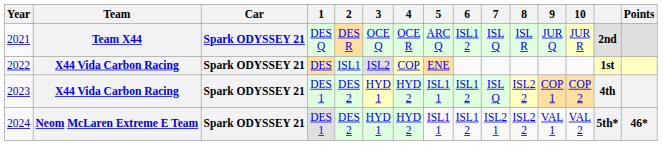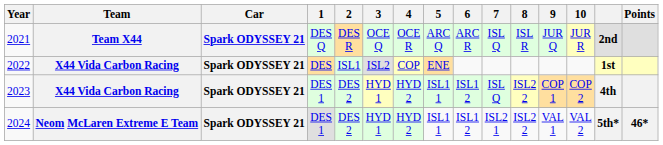2021 | 6: ISL1 2 -> ARC R
